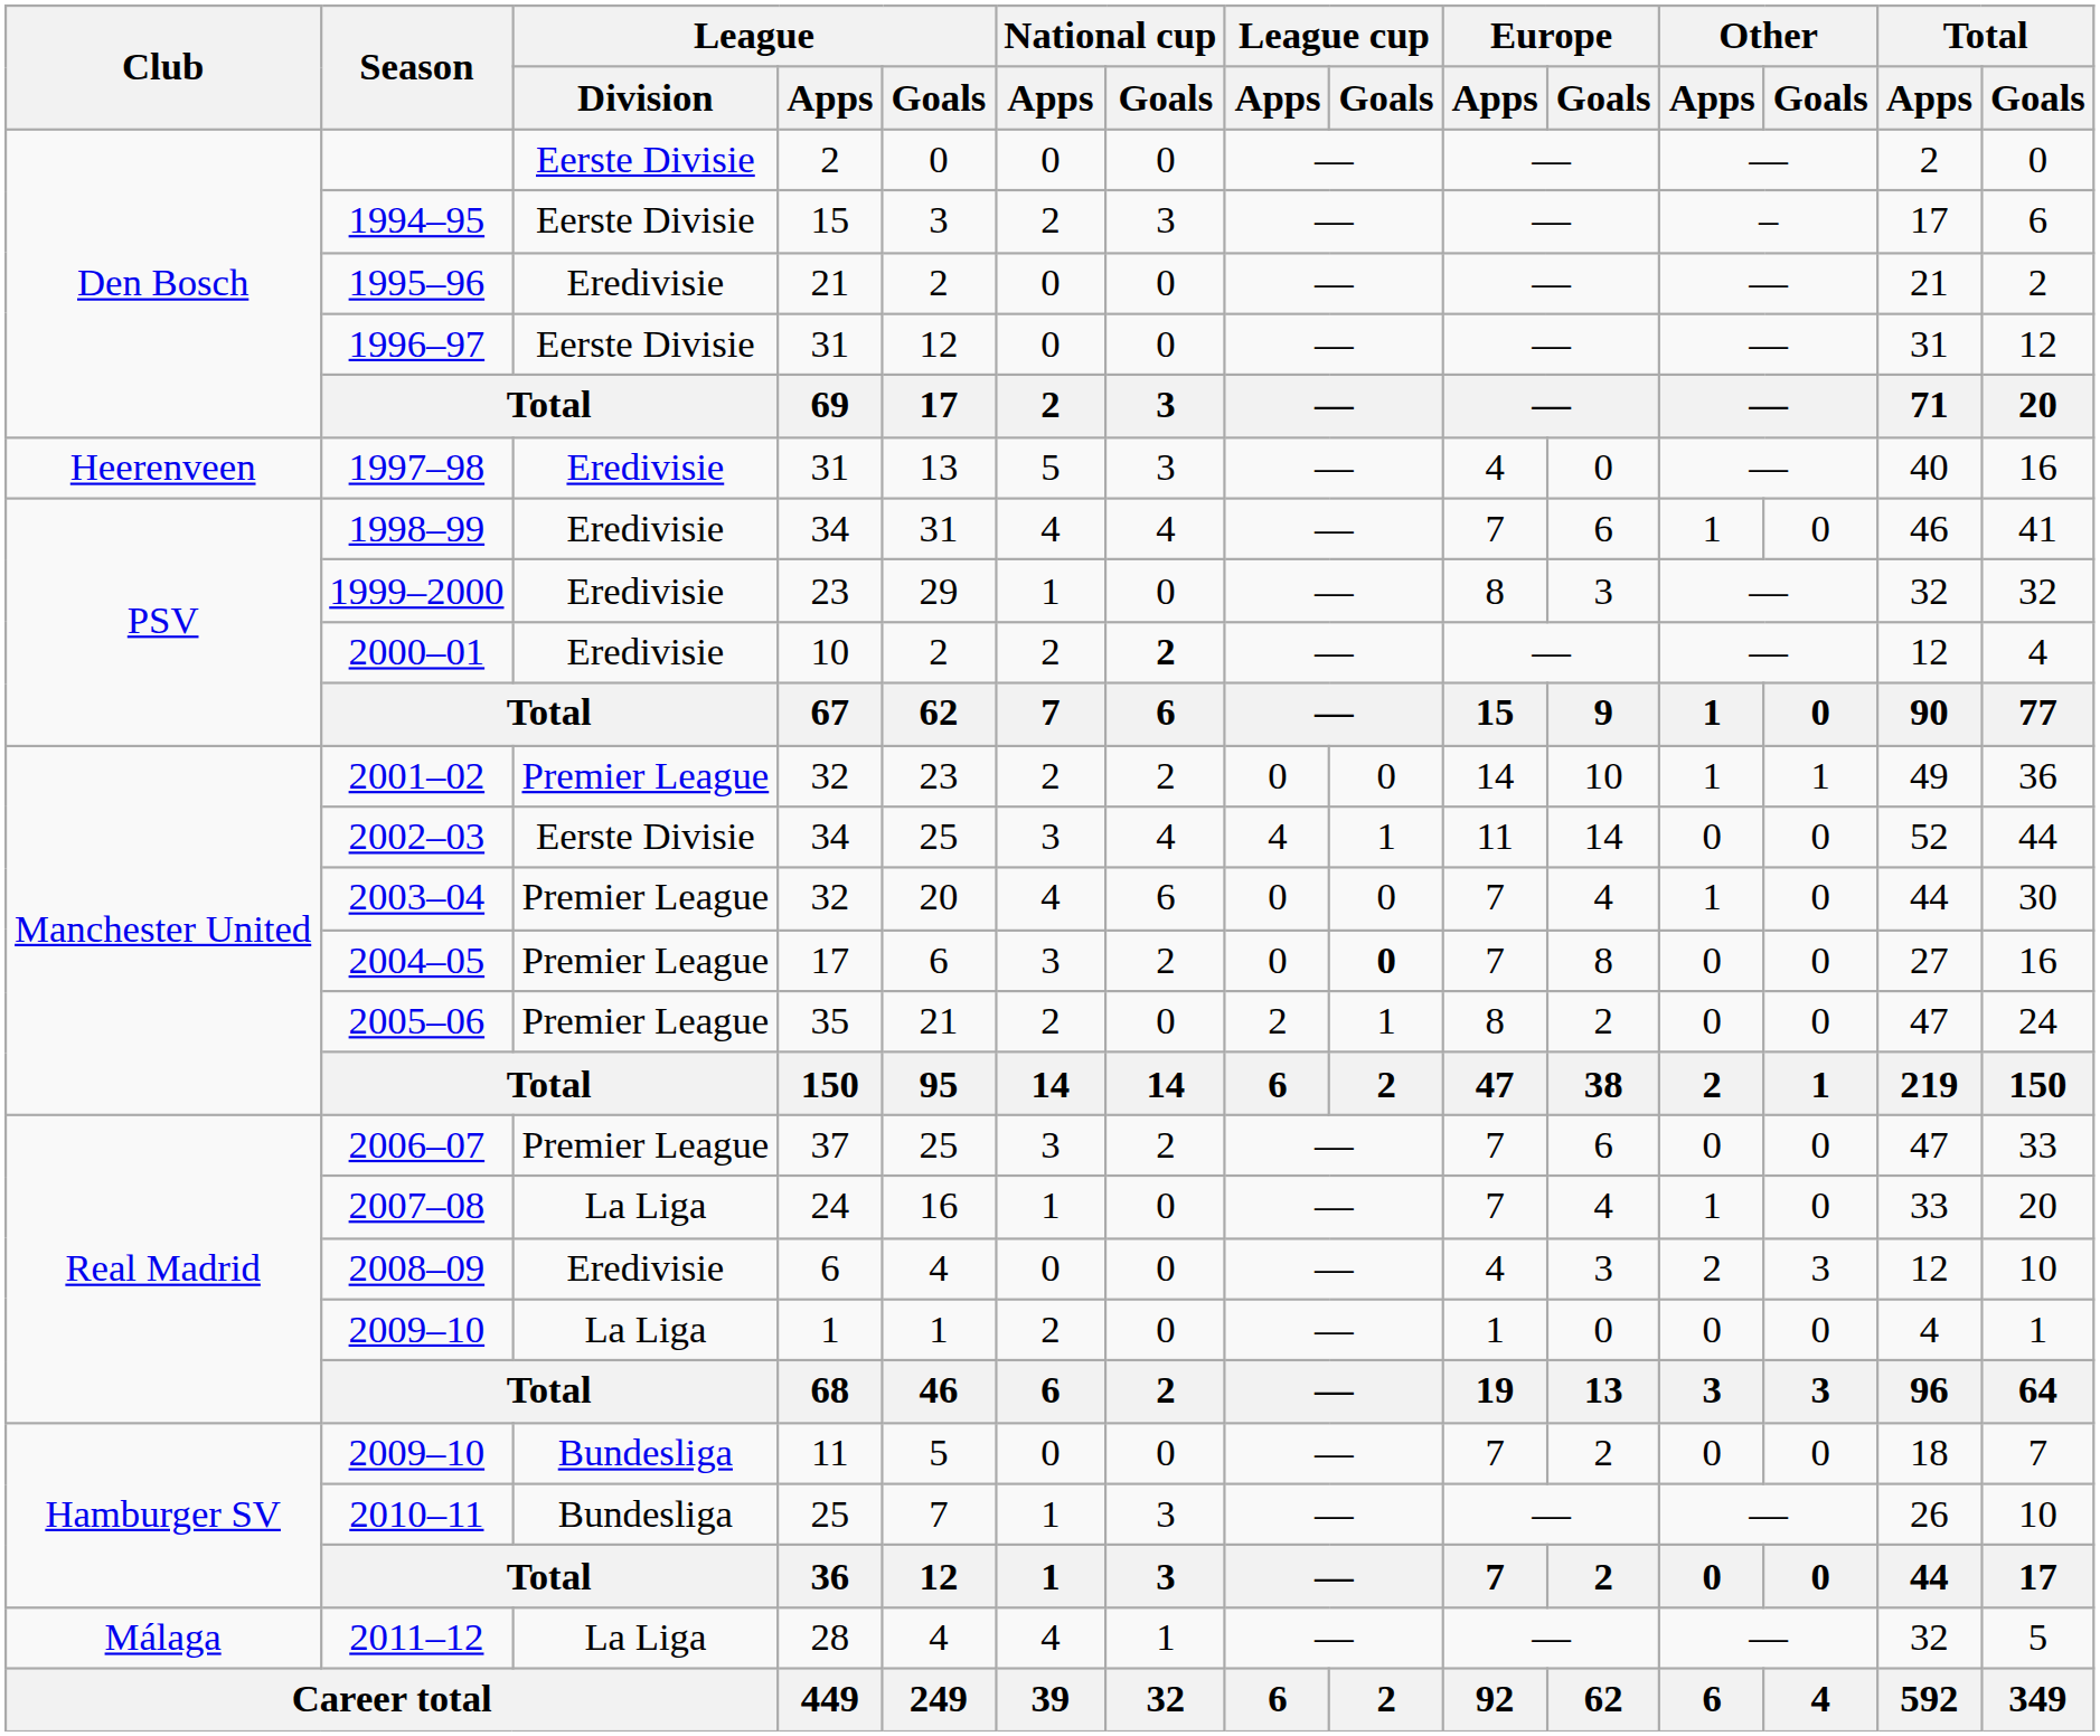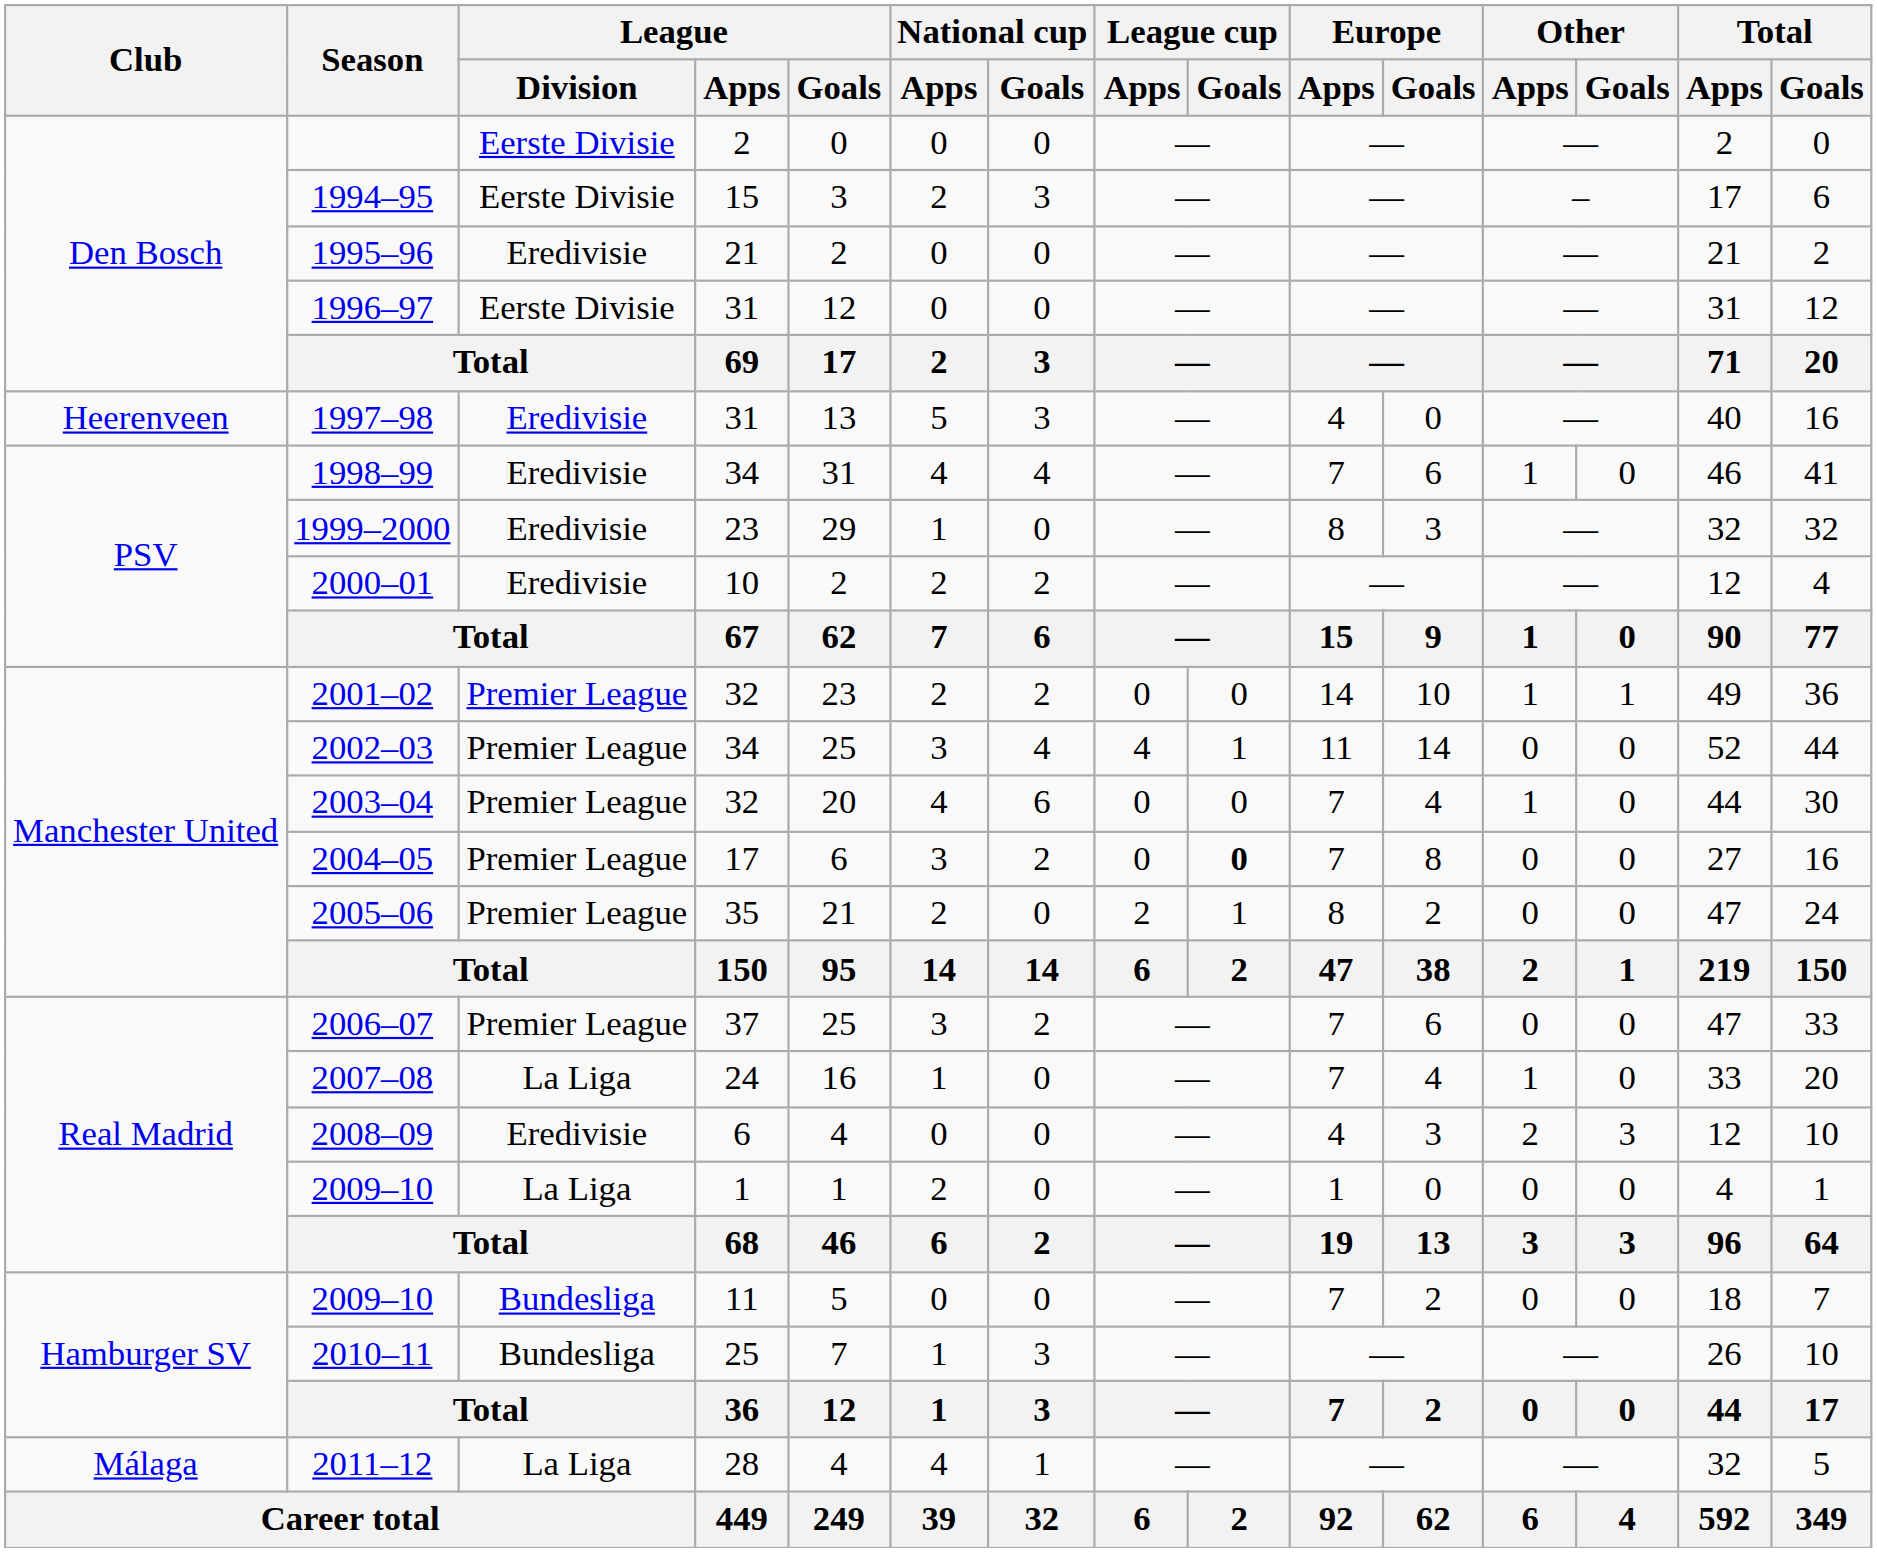2000–01 | National cup / Goals: bold -> normal
2002–03 | League / Division: Eerste Divisie -> Premier League
